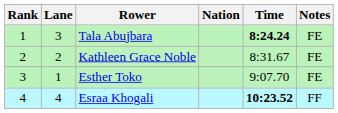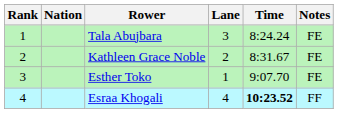columns swapped: Lane <-> Nation
Tala Abujbara | Time: bold -> normal
